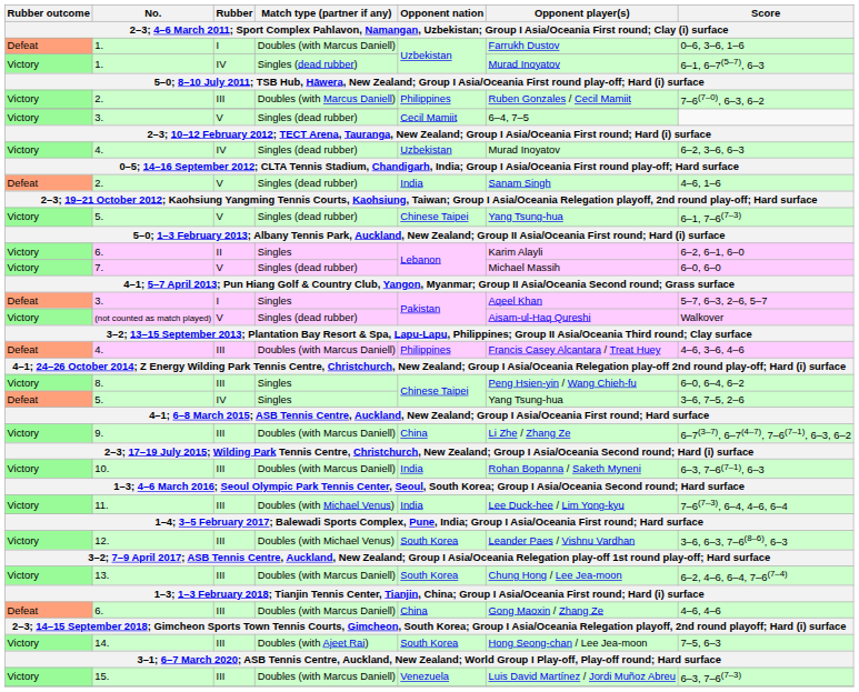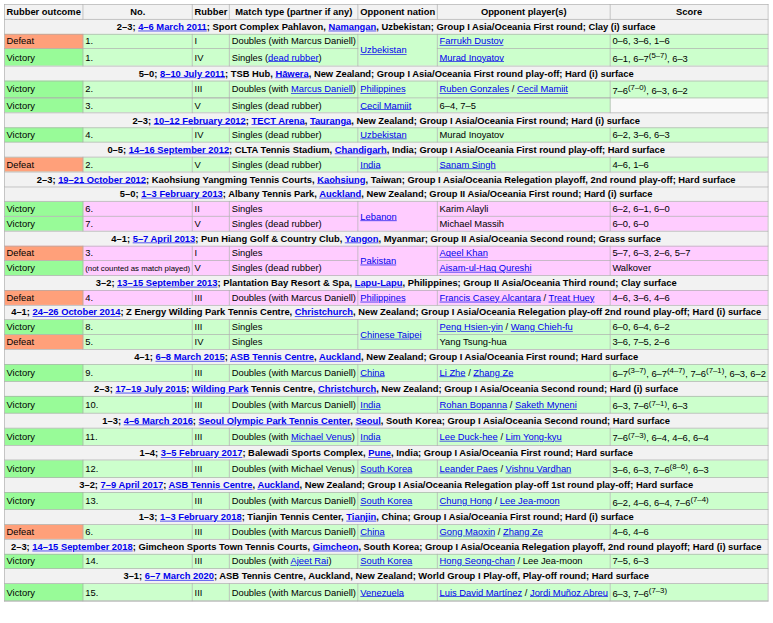- row: Victory | 5. | V | Singles (dead rubber) | Chinese Taipei | Yang Tsung-hua | 6–1, 7–6(7–3)
